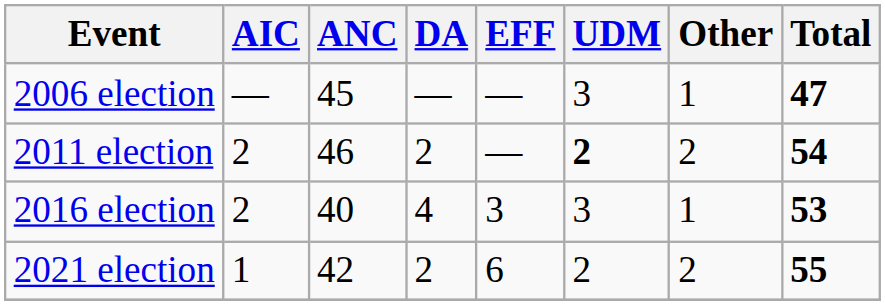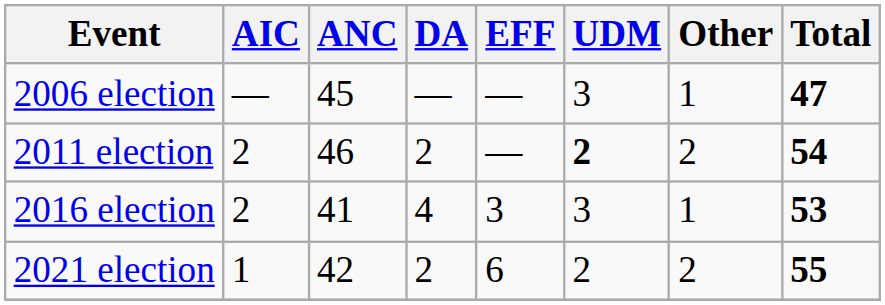2016 election | ANC: 40 -> 41
